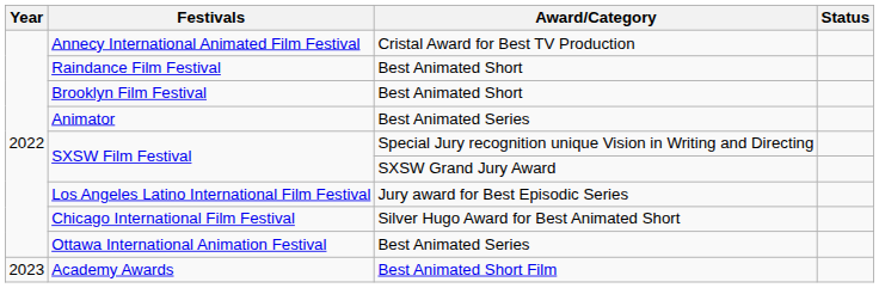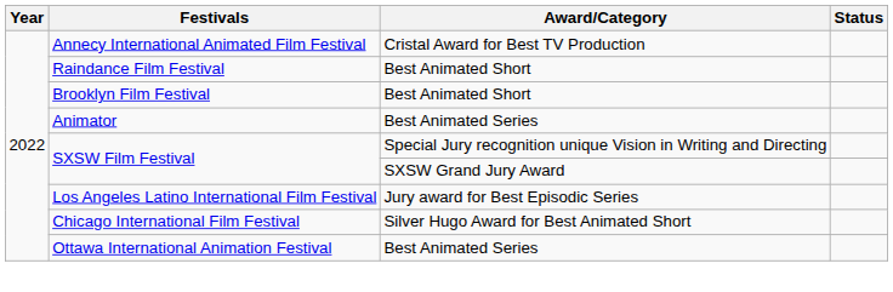- row: 2023 | Academy Awards | Best Animated Short Film
